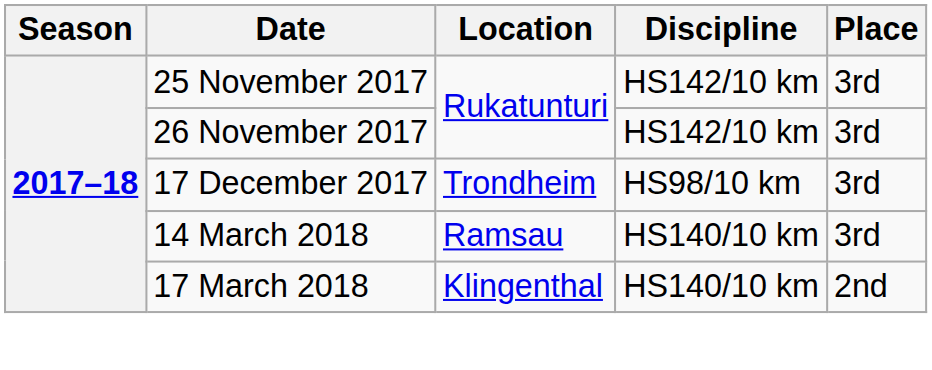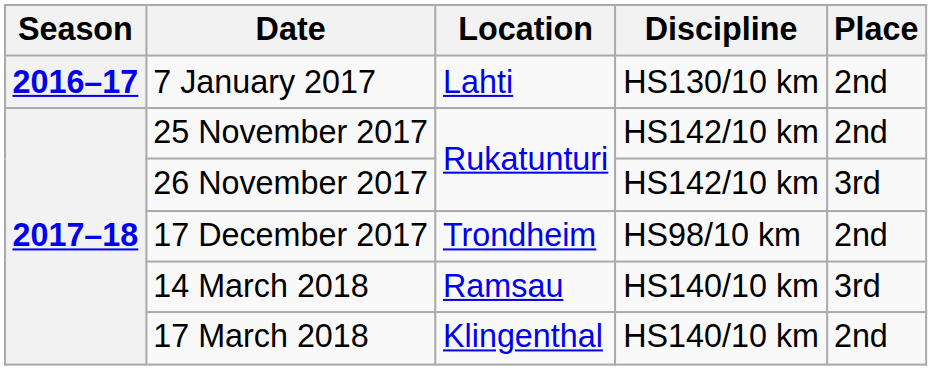+ row: 2016–17 | 7 January 2017 | Lahti | HS130/10 km | 2nd
25 November 2017 | Place: 3rd -> 2nd
17 December 2017 | Place: 3rd -> 2nd
